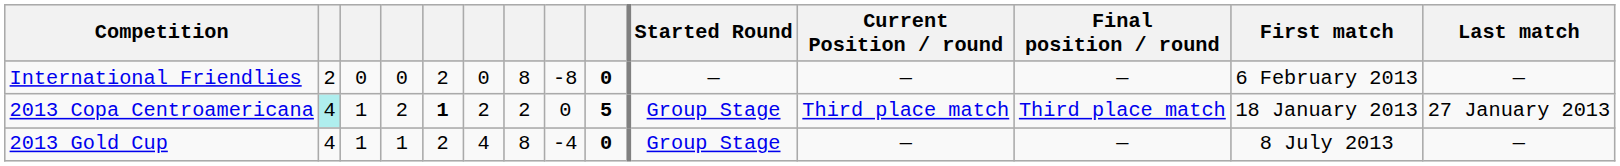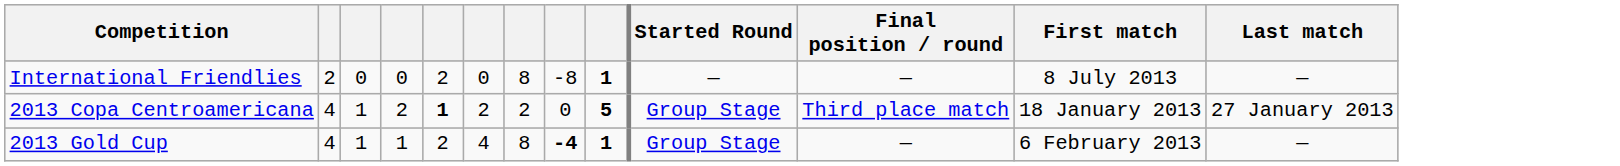- column: Current Position / round | — | Third place match | —
International Friendlies | column 9: 0 -> 1
International Friendlies | First match: 6 February 2013 -> 8 July 2013
2013 Copa Centroamericana | column 2: paleturquoise background -> no background
2013 Gold Cup | column 8: normal -> bold
2013 Gold Cup | column 9: 0 -> 1
2013 Gold Cup | First match: 8 July 2013 -> 6 February 2013
